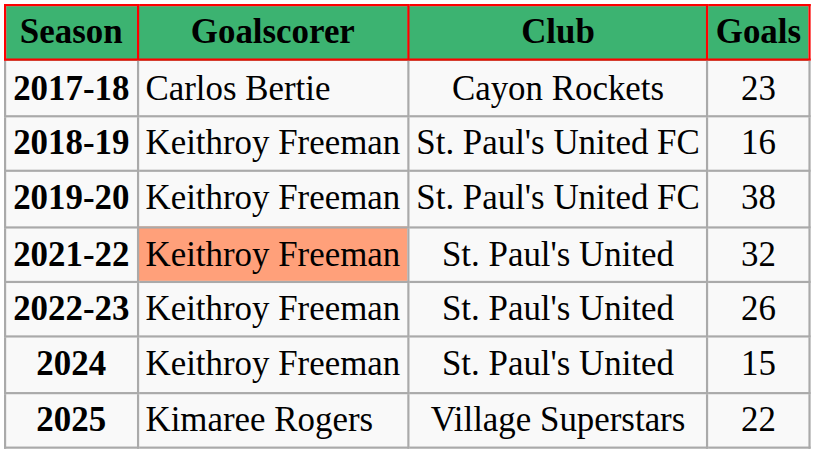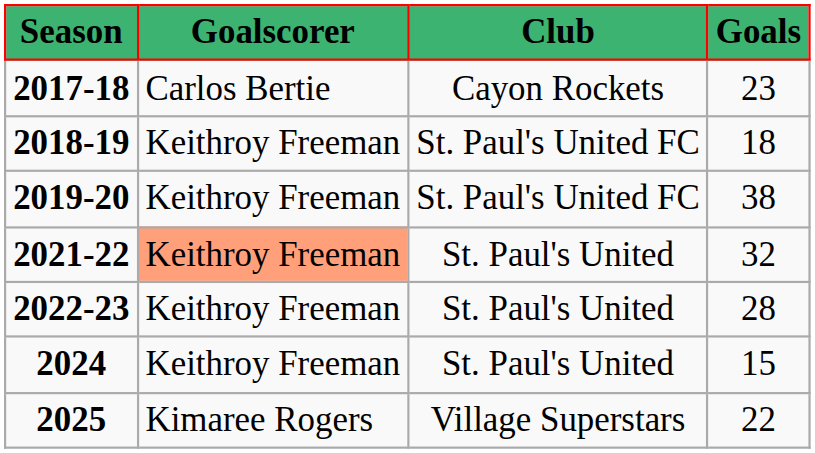2018-19 | Goals: 16 -> 18
2022-23 | Goals: 26 -> 28
